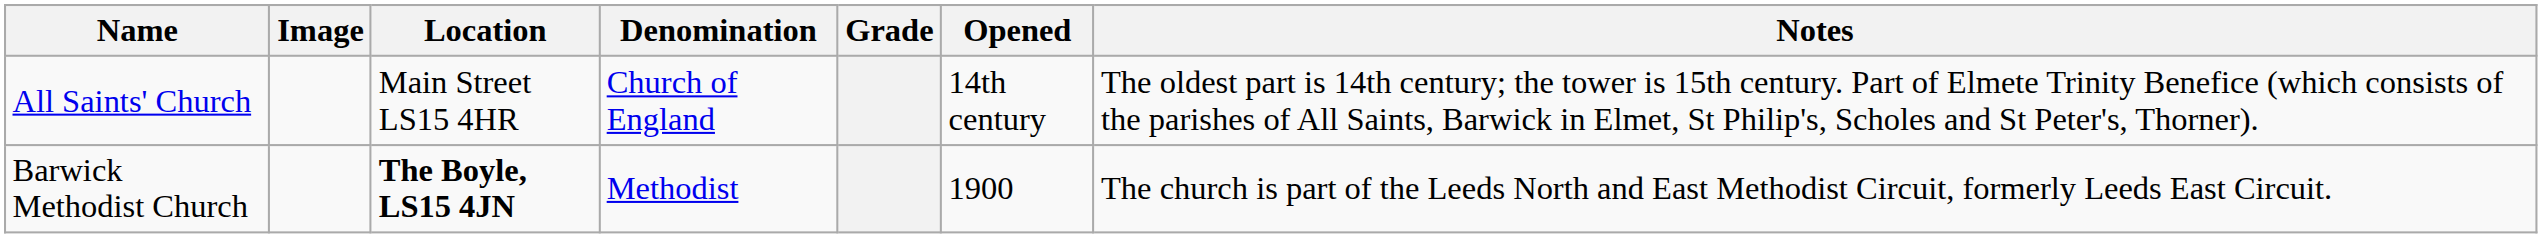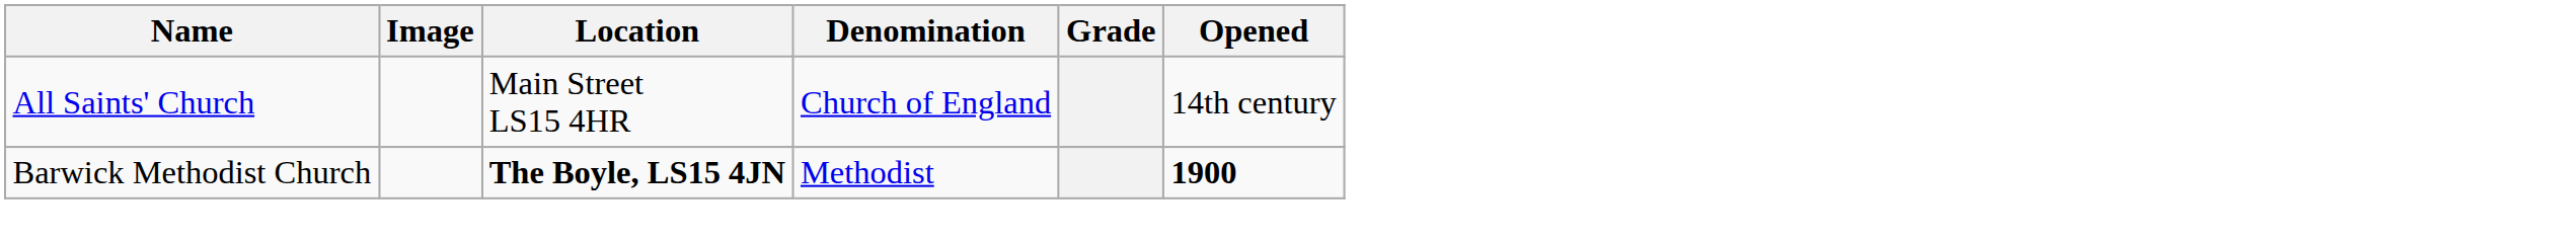- column: Notes | The oldest part is 14th century; the tower is 15th century. Part of Elmete Trinity Benefice (which consists of the parishes of All Saints, Barwick in Elmet, St Philip's, Scholes and St Peter's, Thorner). | The church is part of the Leeds North and East Methodist Circuit, formerly Leeds East Circuit.
Barwick Methodist Church | Opened: normal -> bold
